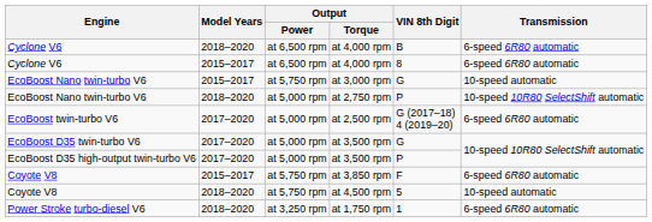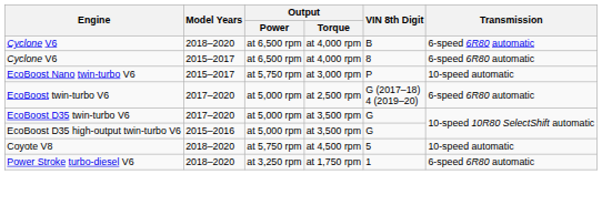at 3,000 rpm | VIN 8th Digit: G -> P
- row: EcoBoost Nano twin-turbo V6 | 2018–2020 | at 5,000 rpm | at 2,750 rpm | P | 10-speed 10R80 SelectShift automatic
EcoBoost D35 high-output twin-turbo V6 / at 3,500 rpm | Model Years: 2017–2020 -> 2015–2016
EcoBoost D35 high-output twin-turbo V6 / at 3,500 rpm | VIN 8th Digit: P -> G
- row: Coyote V8 | 2015–2017 | at 5,750 rpm | at 3,850 rpm | F | 6-speed 6R80 automatic
